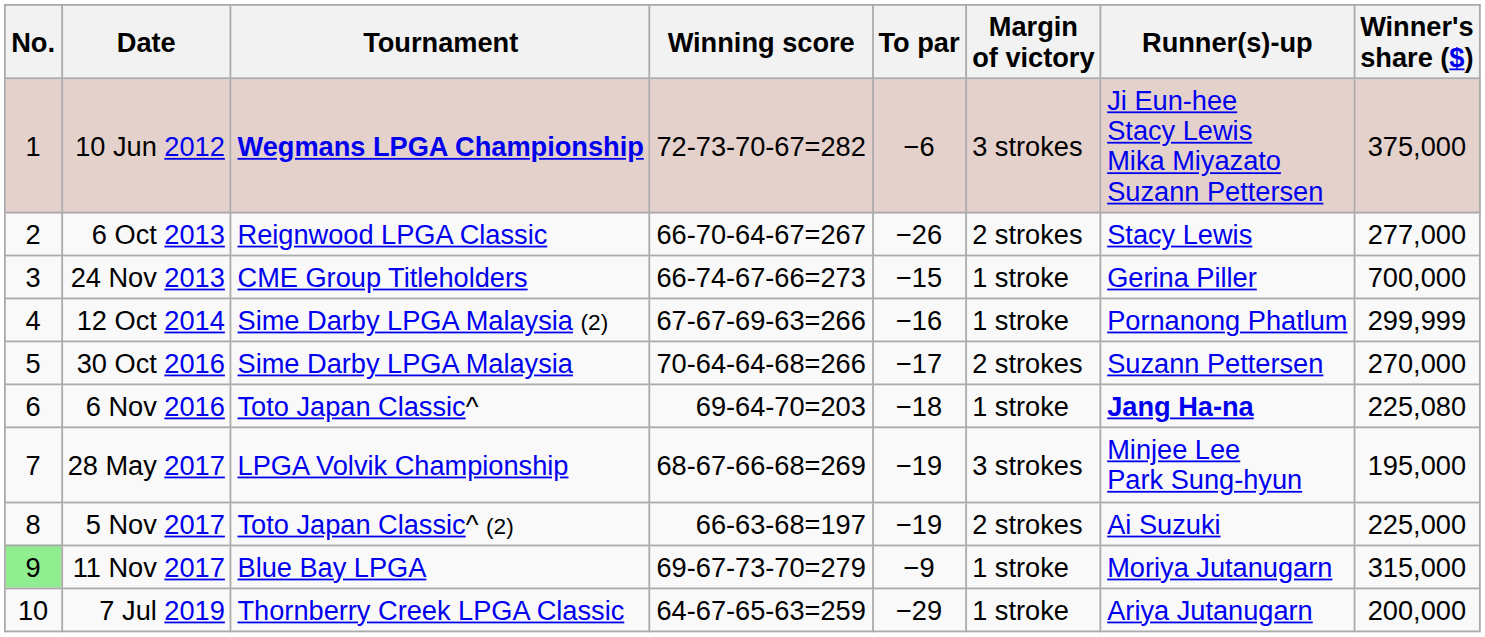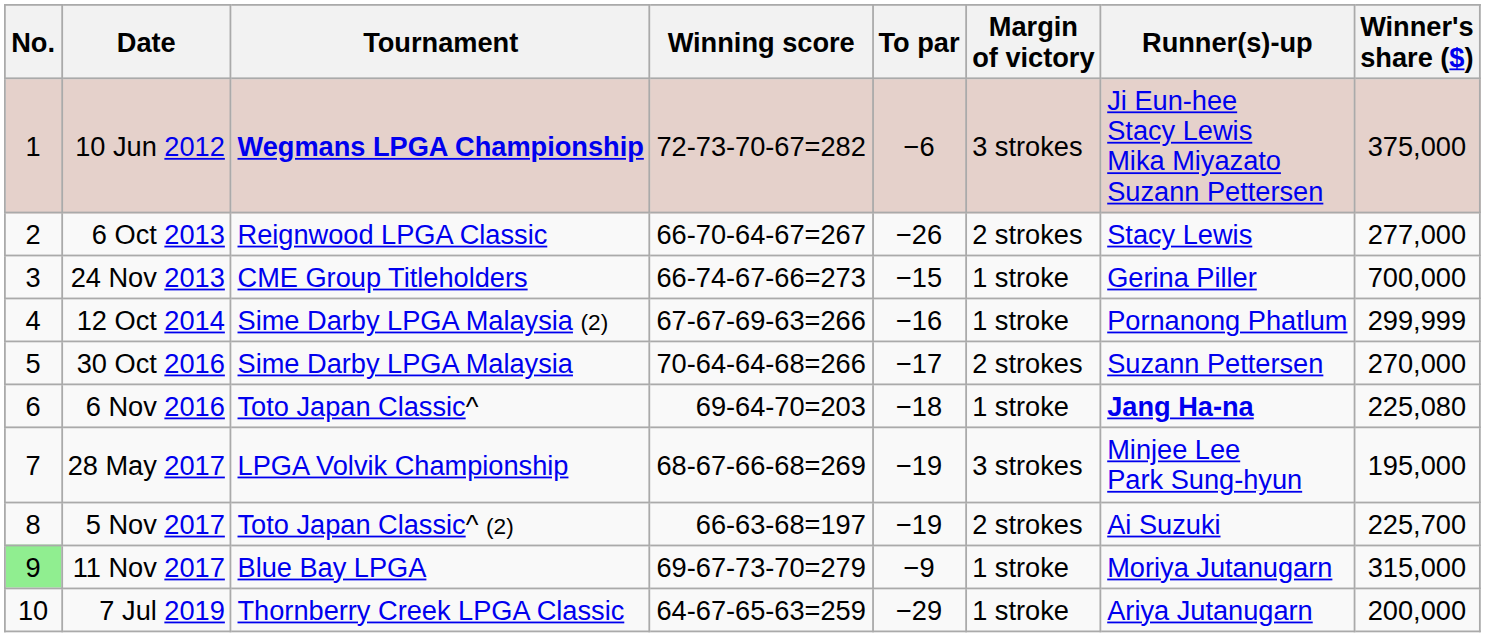5 Nov 2017 | Winner's share ($): 225,000 -> 225,700
